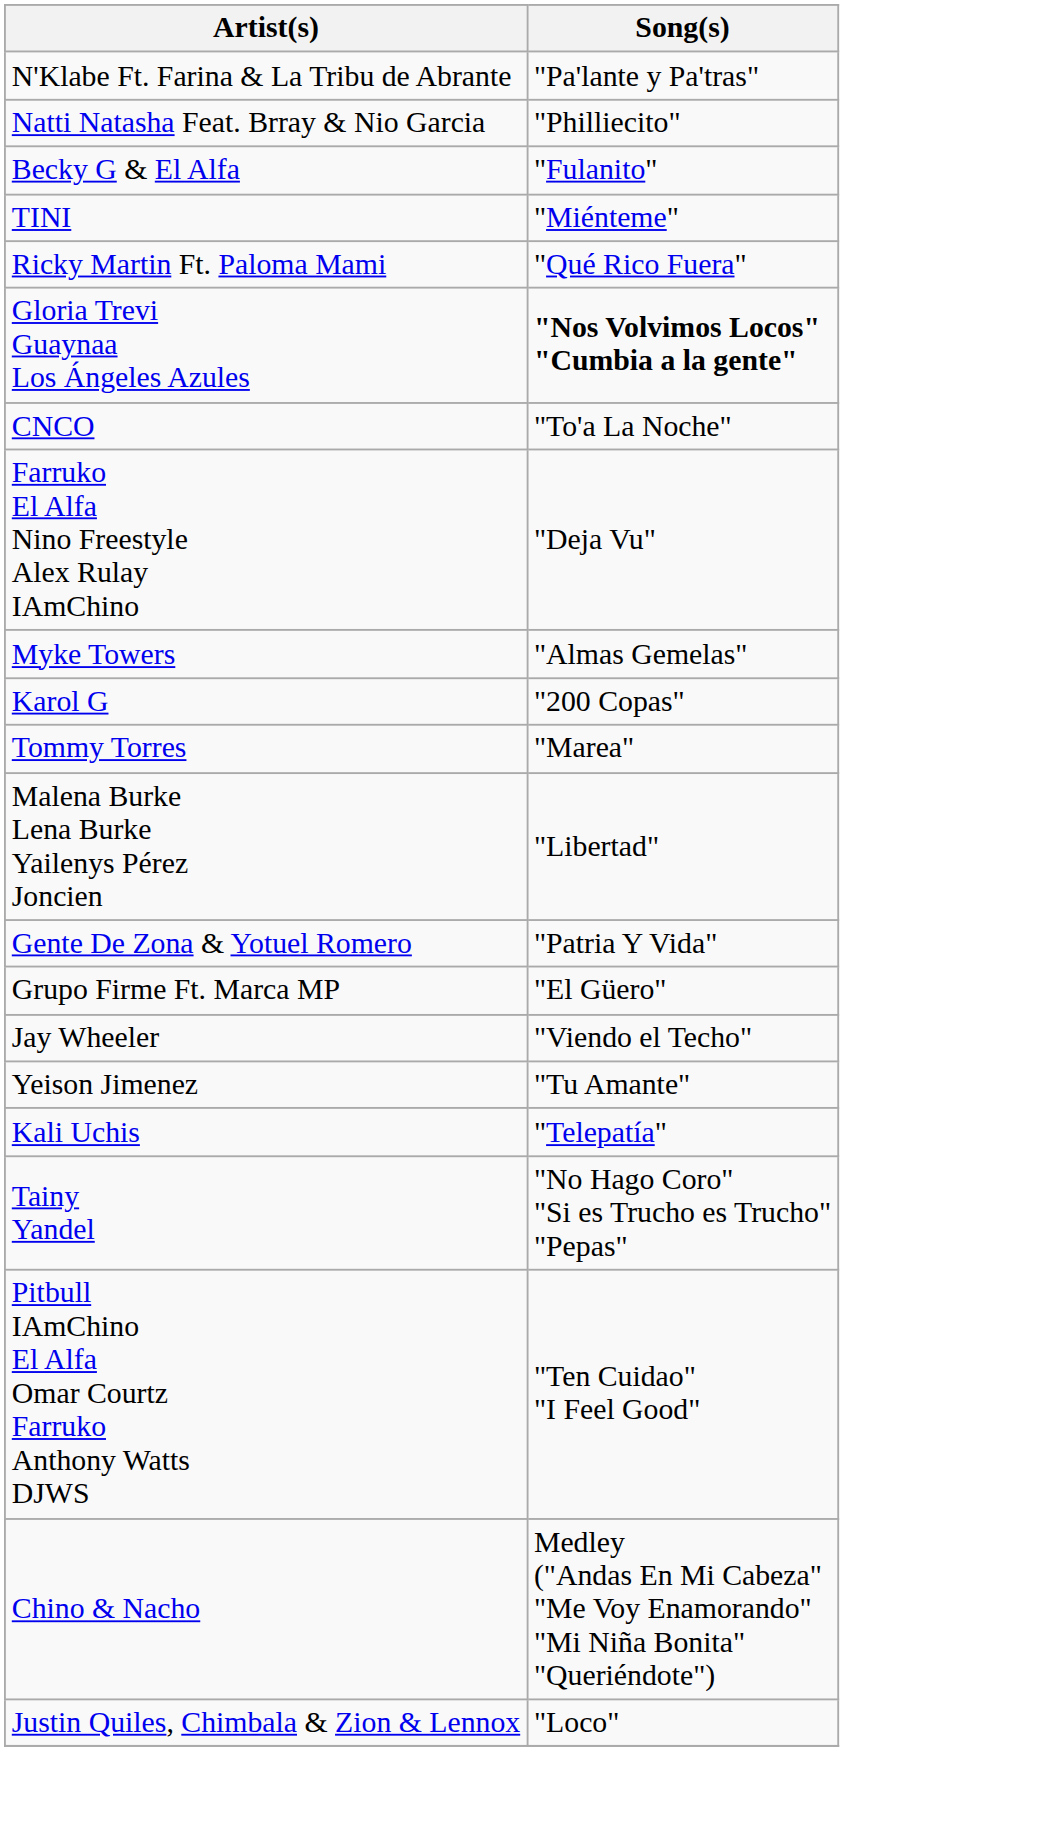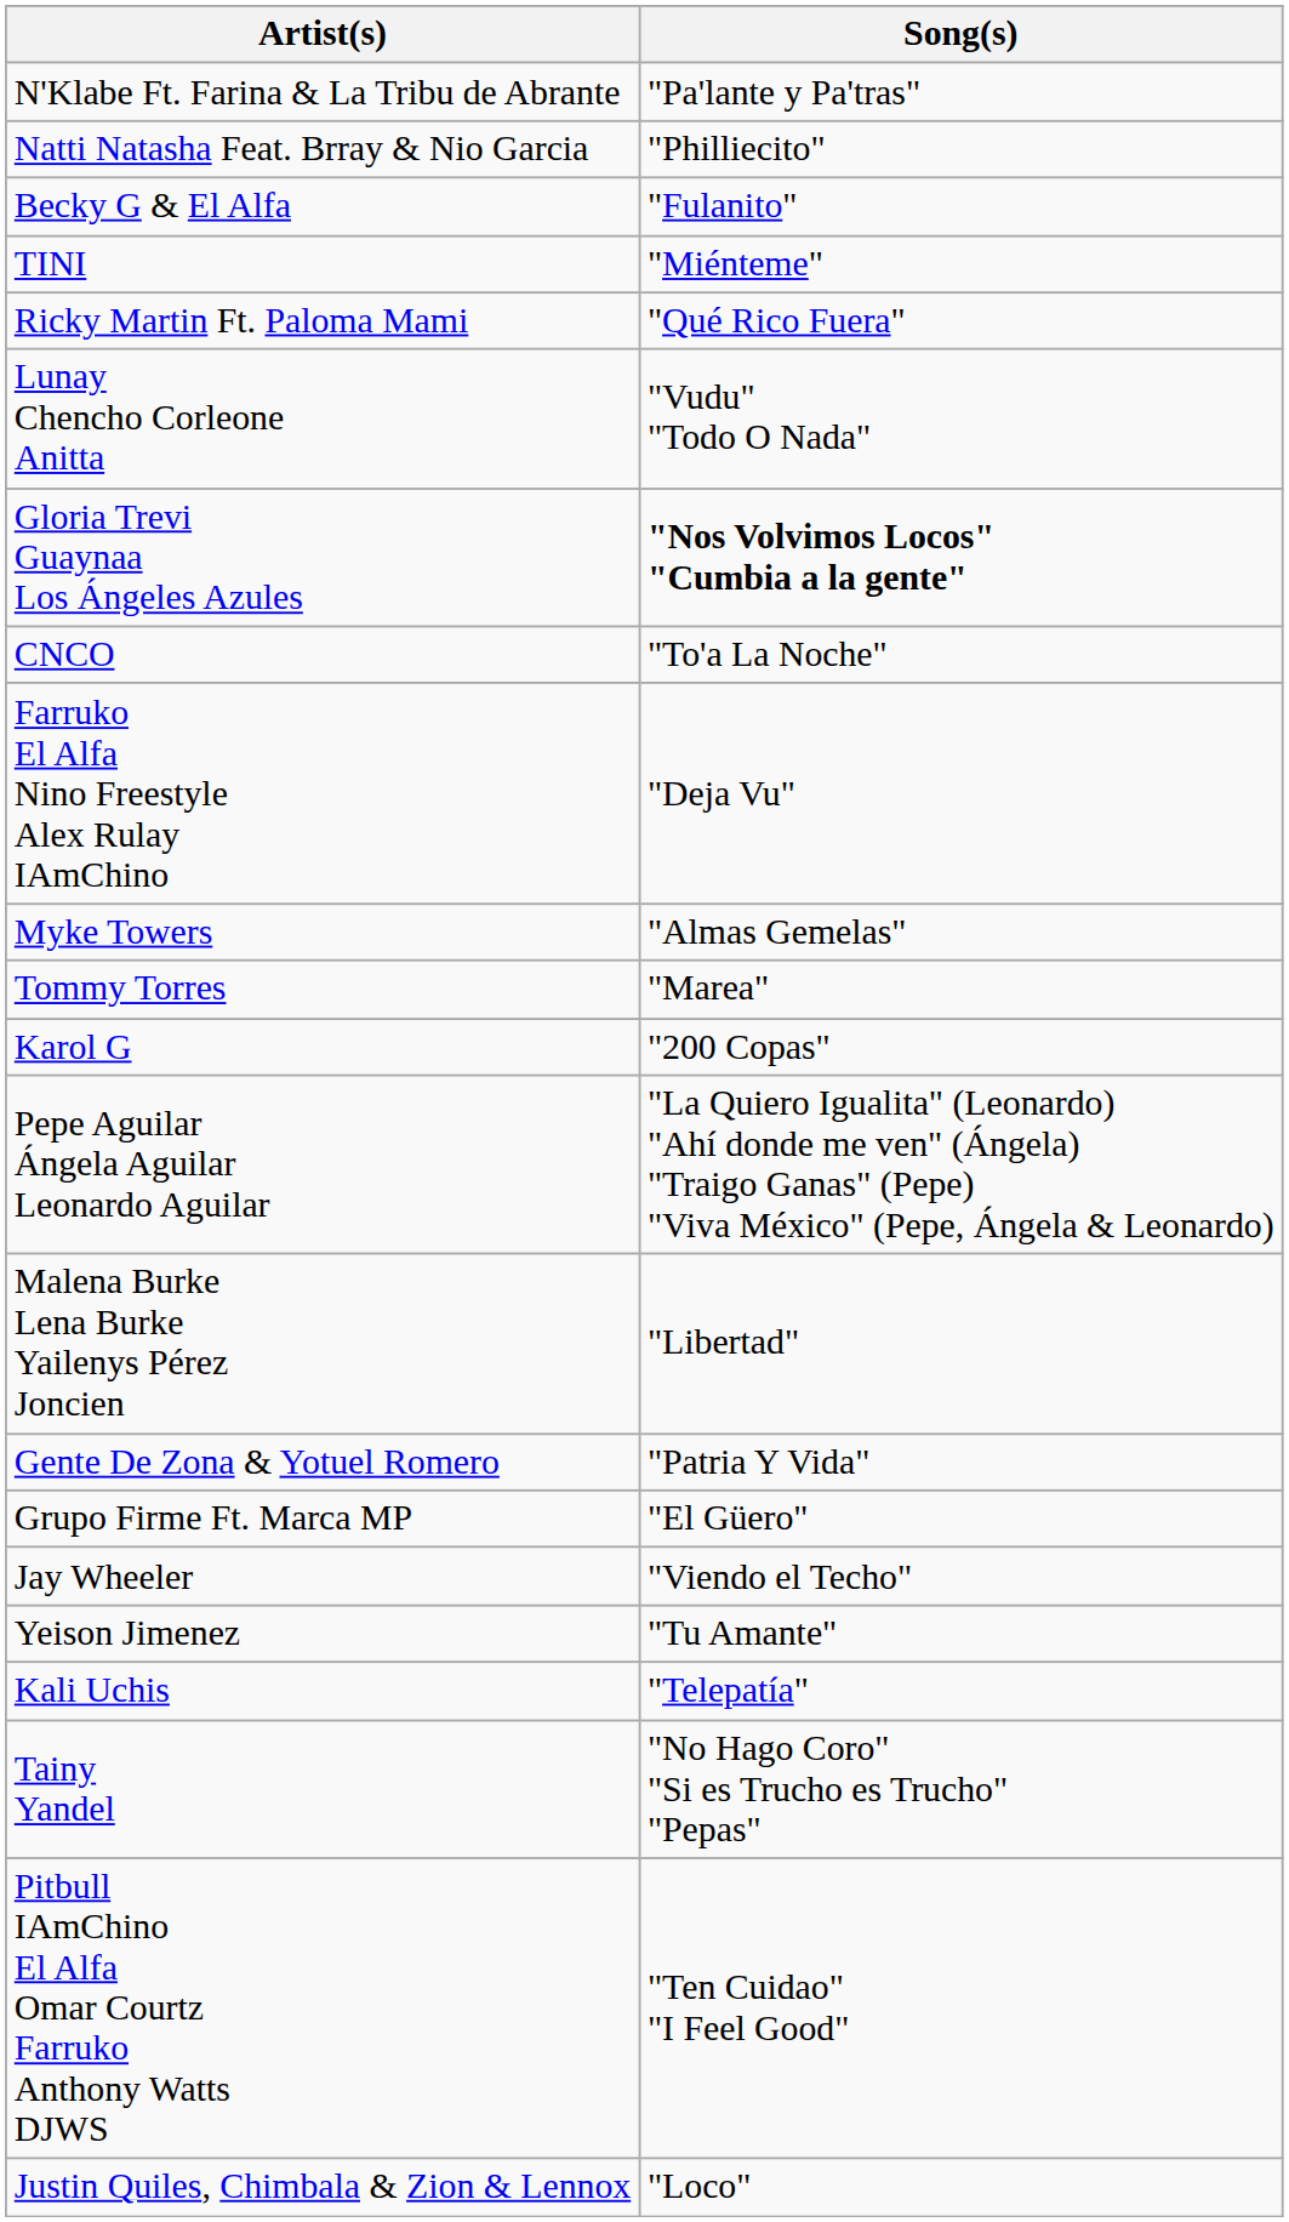+ row: Lunay Chencho Corleone Anitta | "Vudu" "Todo O Nada"
rows swapped: Karol G <-> Tommy Torres
+ row: Pepe Aguilar Ángela Aguilar Leonardo Aguilar | "La Quiero Igualita" (Leonardo) "Ahí donde me ven" (Ángela) "Traigo Ganas" (Pepe) "Viva México" (Pepe, Ángela & Leonardo)
- row: Chino & Nacho | Medley ("Andas En Mi Cabeza" "Me Voy Enamorando" "Mi Niña Bonita" "Queriéndote")
